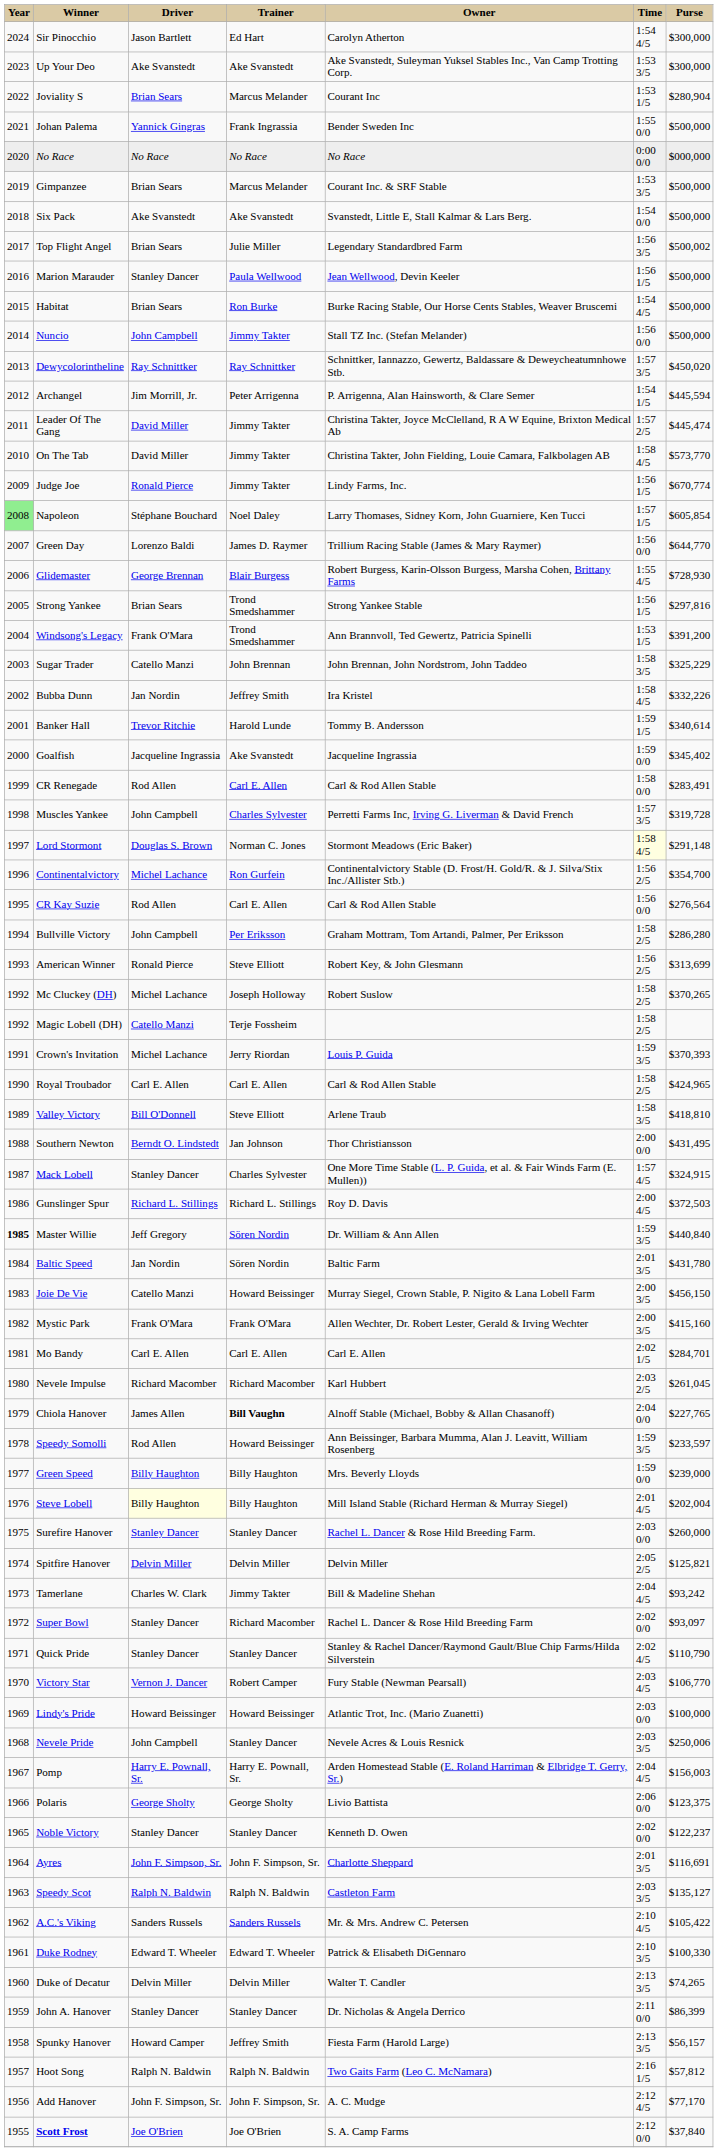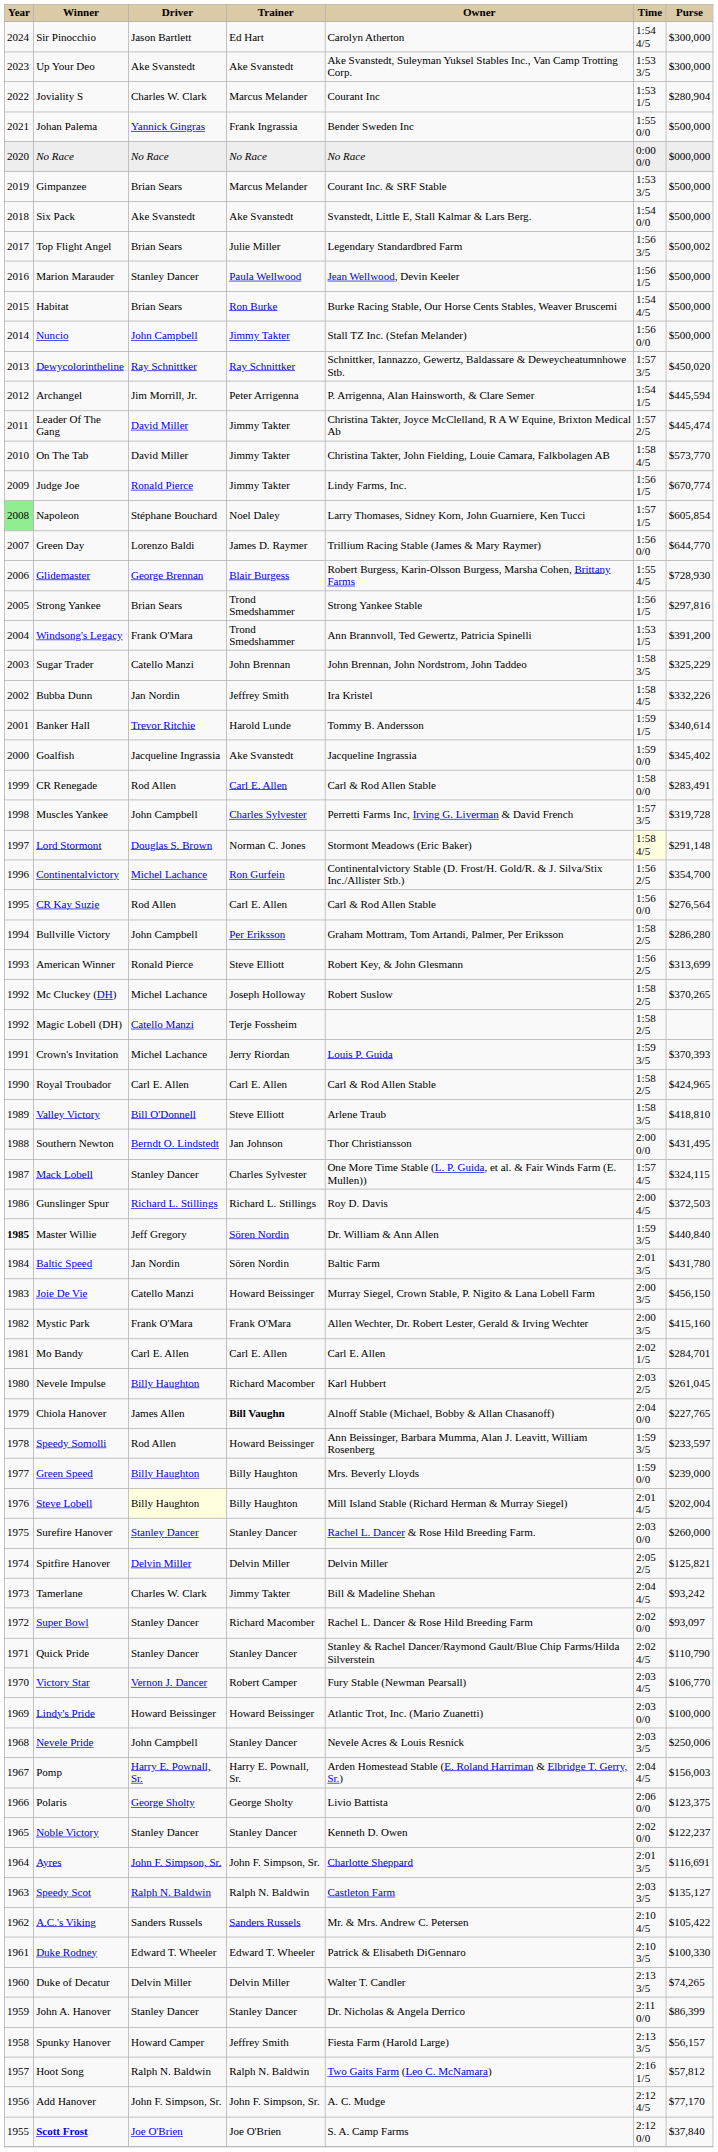Joviality S | Driver: Brian Sears -> Charles W. Clark
Mack Lobell | Purse: $324,915 -> $324,115
Nevele Impulse | Driver: Richard Macomber -> Billy Haughton
